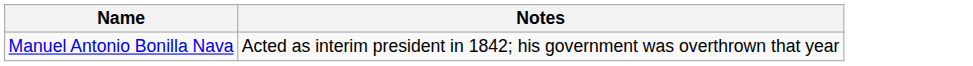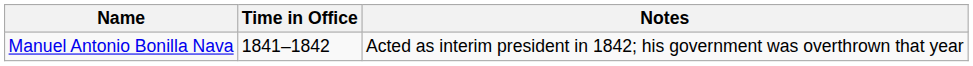+ column: Time in Office | 1841–1842
